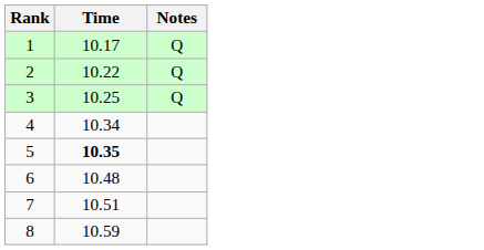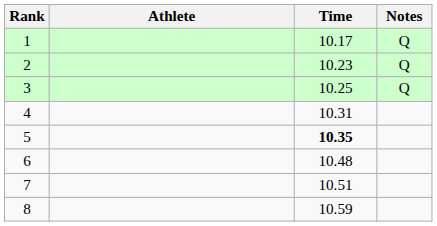+ column: Athlete
2 | Time: 10.22 -> 10.23
4 | Time: 10.34 -> 10.31
